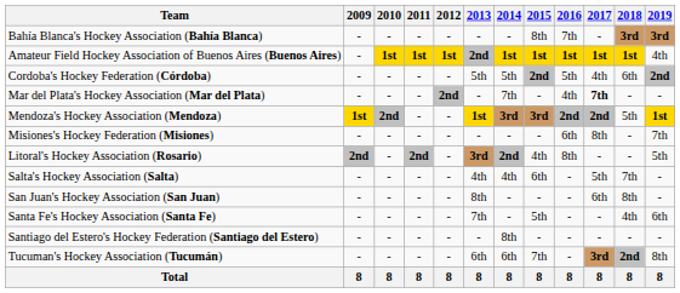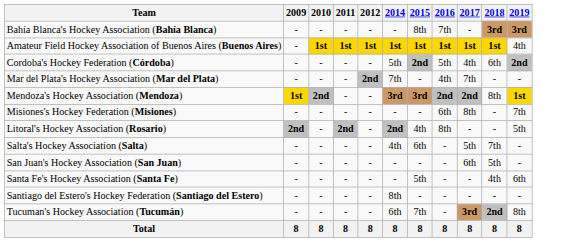- column: 2013 | - | 2nd | 5th | - | 1st | - | 3rd | 4th | 8th | 7th | - | 6th | 8
Mar del Plata's Hockey Association (Mar del Plata) | 2017: bold -> normal
Mendoza's Hockey Association (Mendoza) | 2018: 5th -> 8th
San Juan's Hockey Association (San Juan) | 2018: 8th -> 5th
